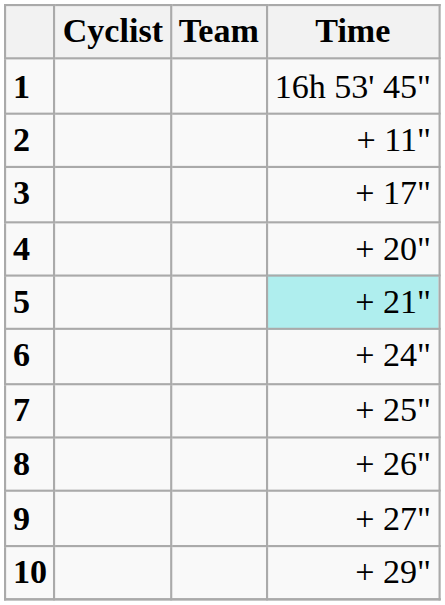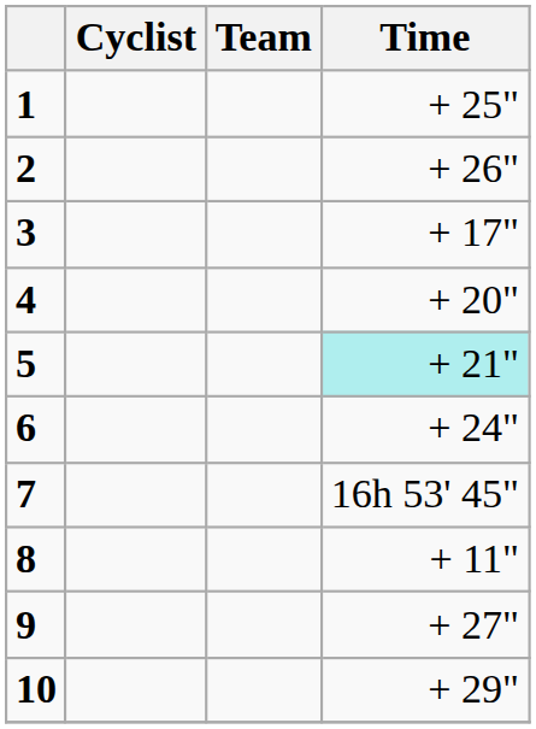1 | Time: 16h 53' 45" -> + 25"
2 | Time: + 11" -> + 26"
7 | Time: + 25" -> 16h 53' 45"
8 | Time: + 26" -> + 11"
